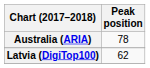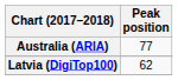Australia (ARIA) | Peak position: 78 -> 77
